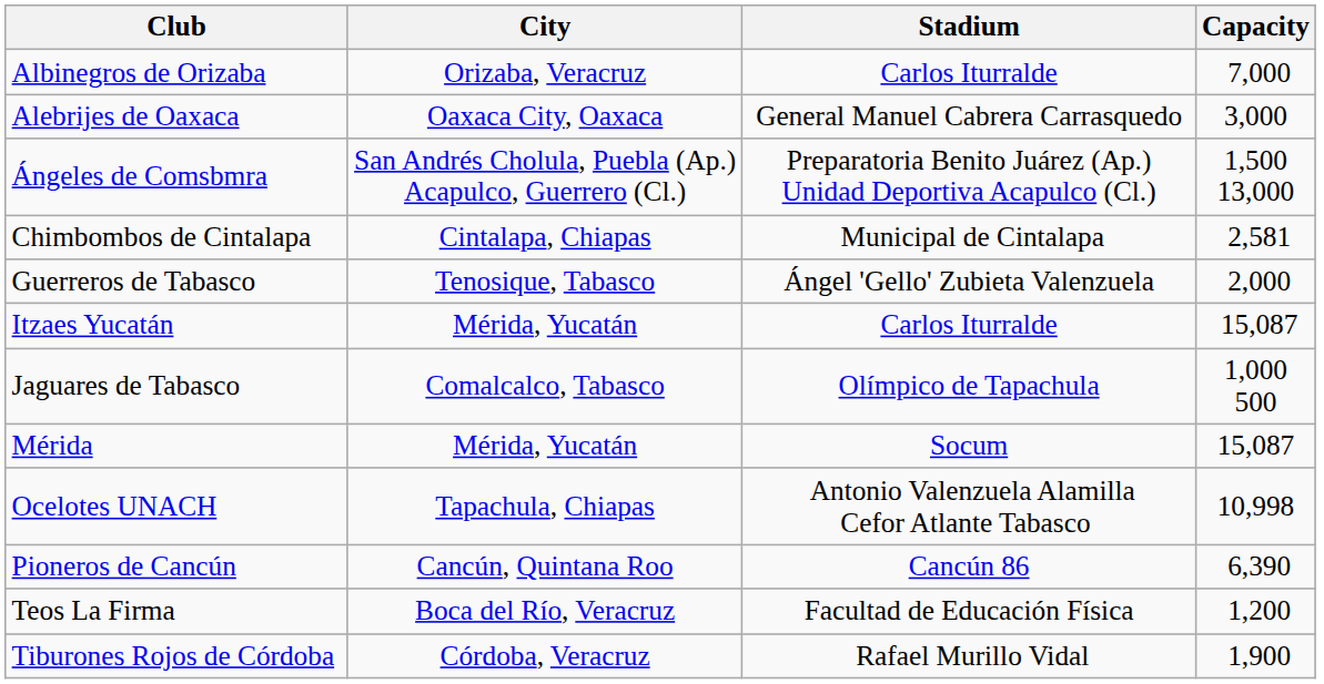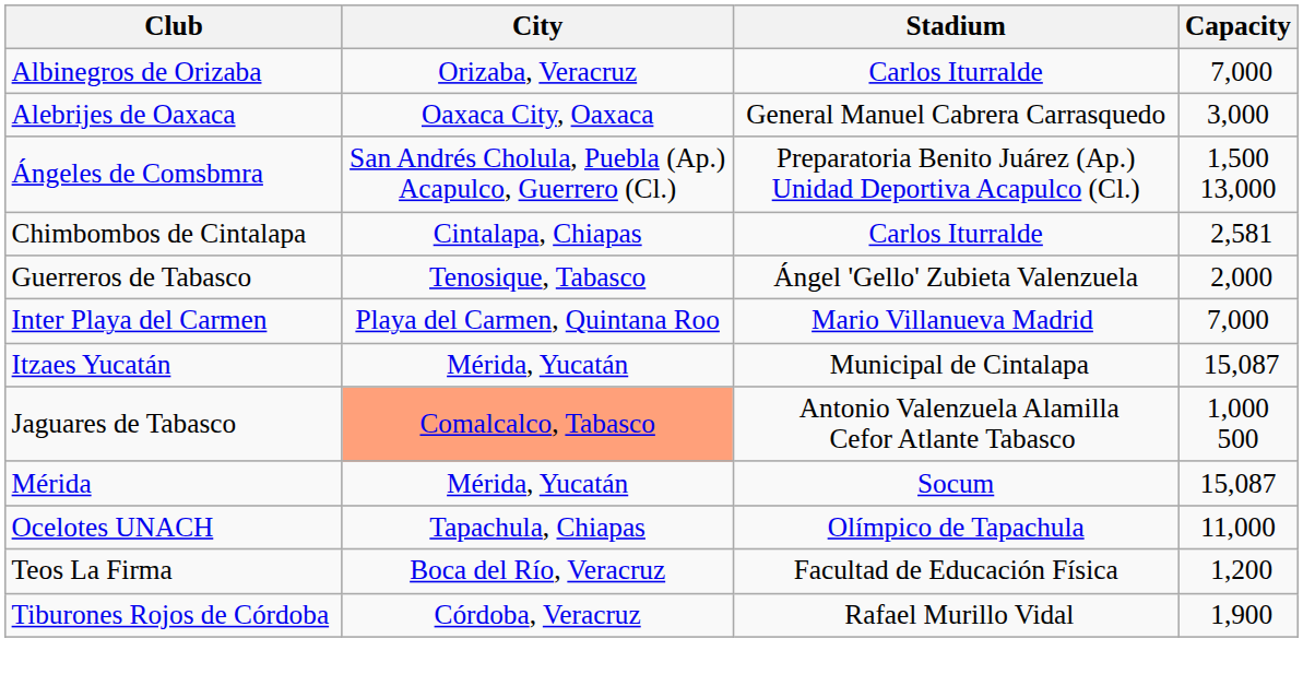Chimbombos de Cintalapa | Stadium: Municipal de Cintalapa -> Carlos Iturralde
+ row: Inter Playa del Carmen | Playa del Carmen, Quintana Roo | Mario Villanueva Madrid | 7,000
Itzaes Yucatán | Stadium: Carlos Iturralde -> Municipal de Cintalapa
Jaguares de Tabasco | City: no background -> lightsalmon background
Jaguares de Tabasco | Stadium: Olímpico de Tapachula -> Antonio Valenzuela Alamilla Cefor Atlante Tabasco
Ocelotes UNACH | Stadium: Antonio Valenzuela Alamilla Cefor Atlante Tabasco -> Olímpico de Tapachula
Ocelotes UNACH | Capacity: 10,998 -> 11,000
- row: Pioneros de Cancún | Cancún, Quintana Roo | Cancún 86 | 6,390
